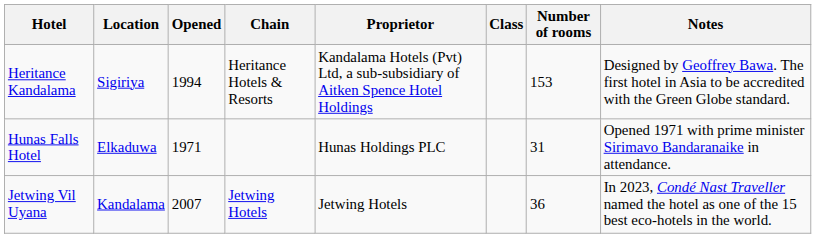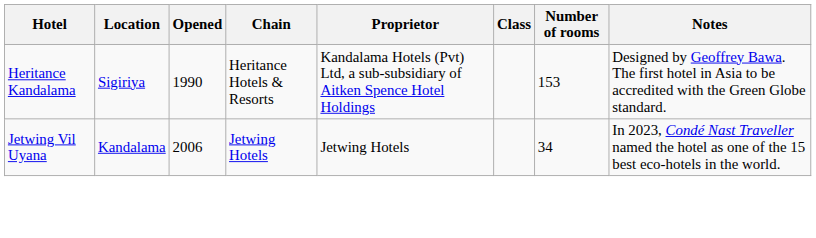Heritance Kandalama | Opened: 1994 -> 1990
- row: Hunas Falls Hotel | Elkaduwa | 1971 | Hunas Holdings PLC | 31 | Opened 1971 with prime minister Sirimavo Bandaranaike in attendance.
Jetwing Vil Uyana | Opened: 2007 -> 2006
Jetwing Vil Uyana | Number of rooms: 36 -> 34
